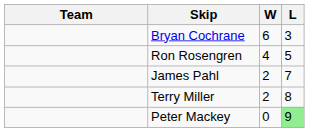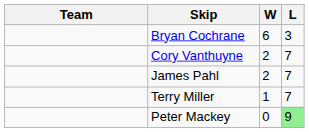- row: Ron Rosengren | 4 | 5
+ row: Cory Vanthuyne | 2 | 7
Terry Miller | W: 2 -> 1
Terry Miller | L: 8 -> 7
